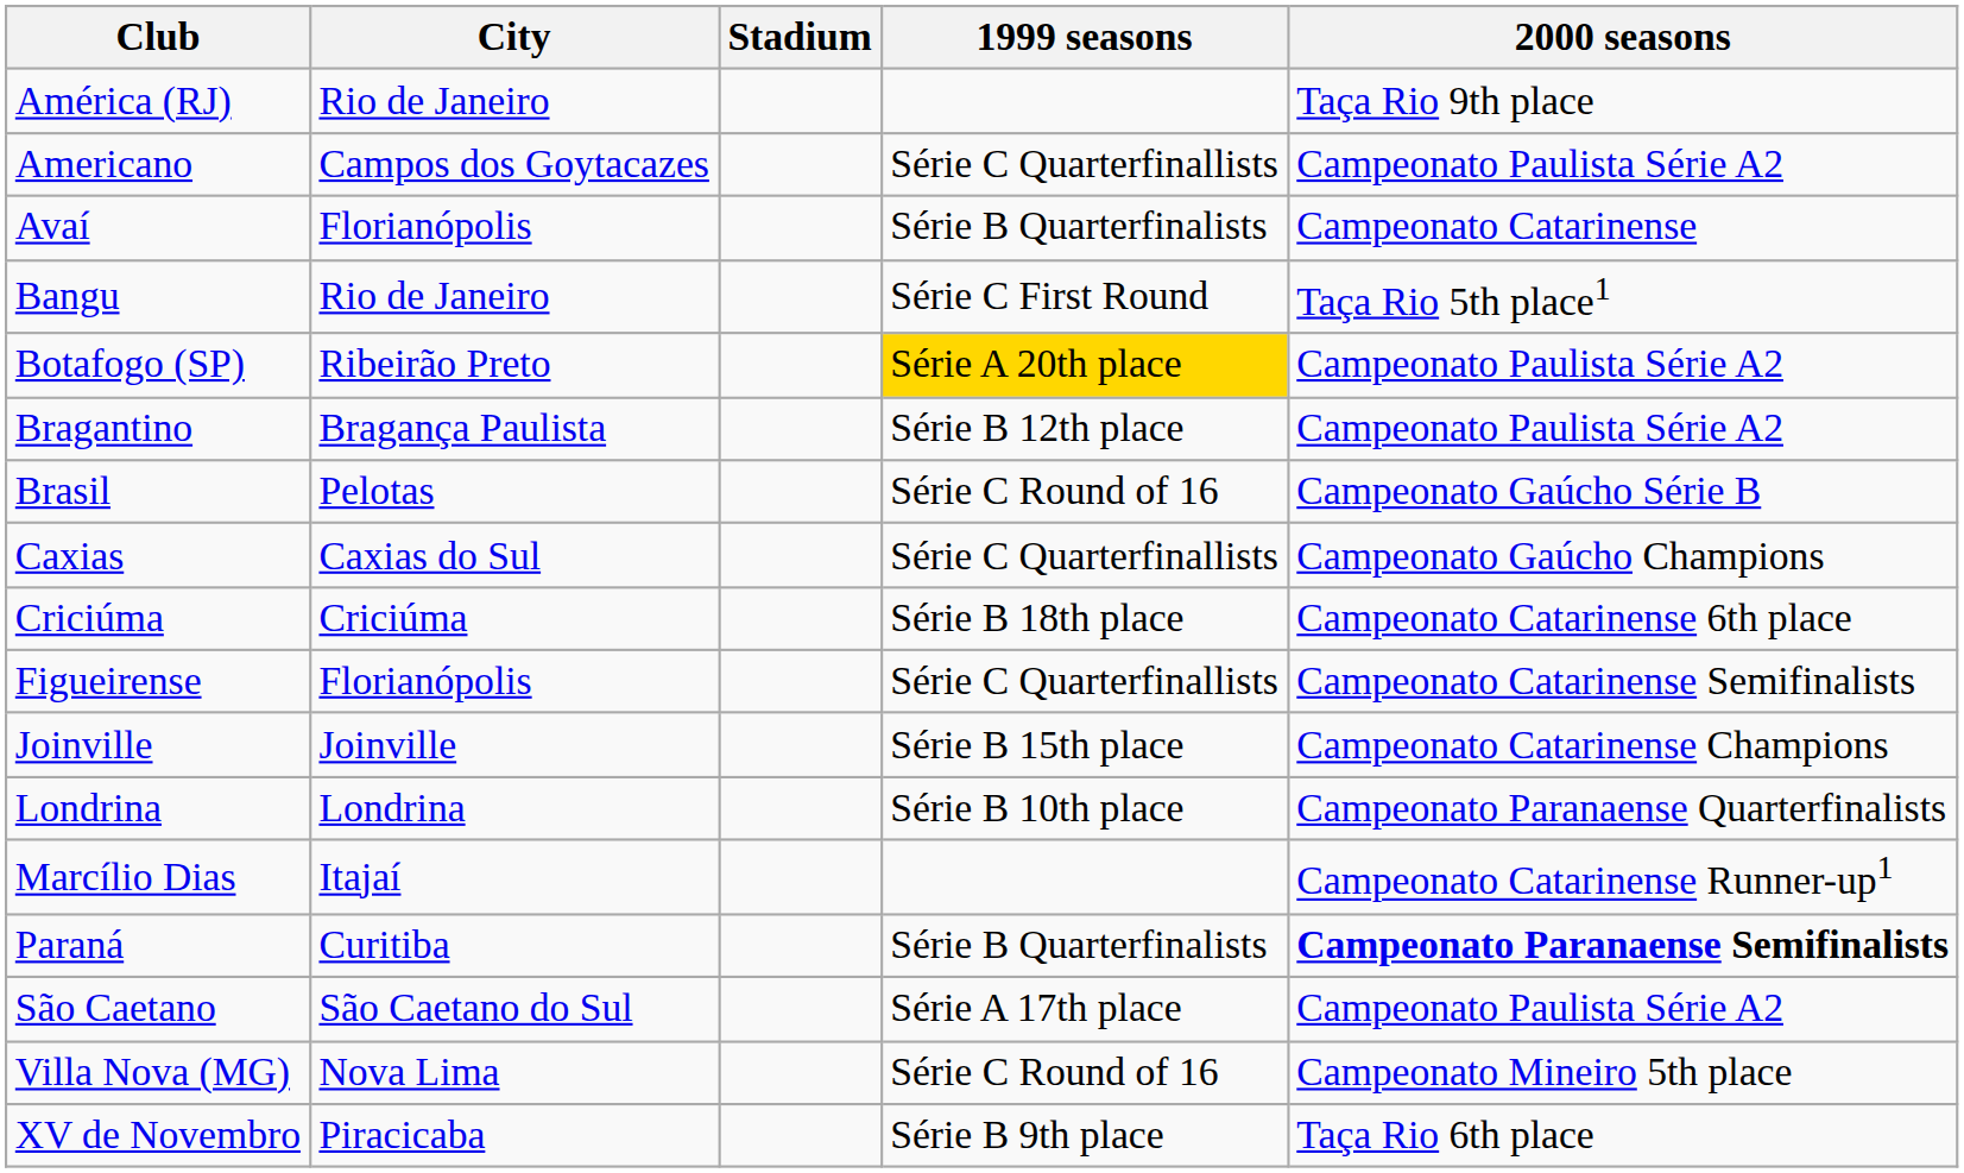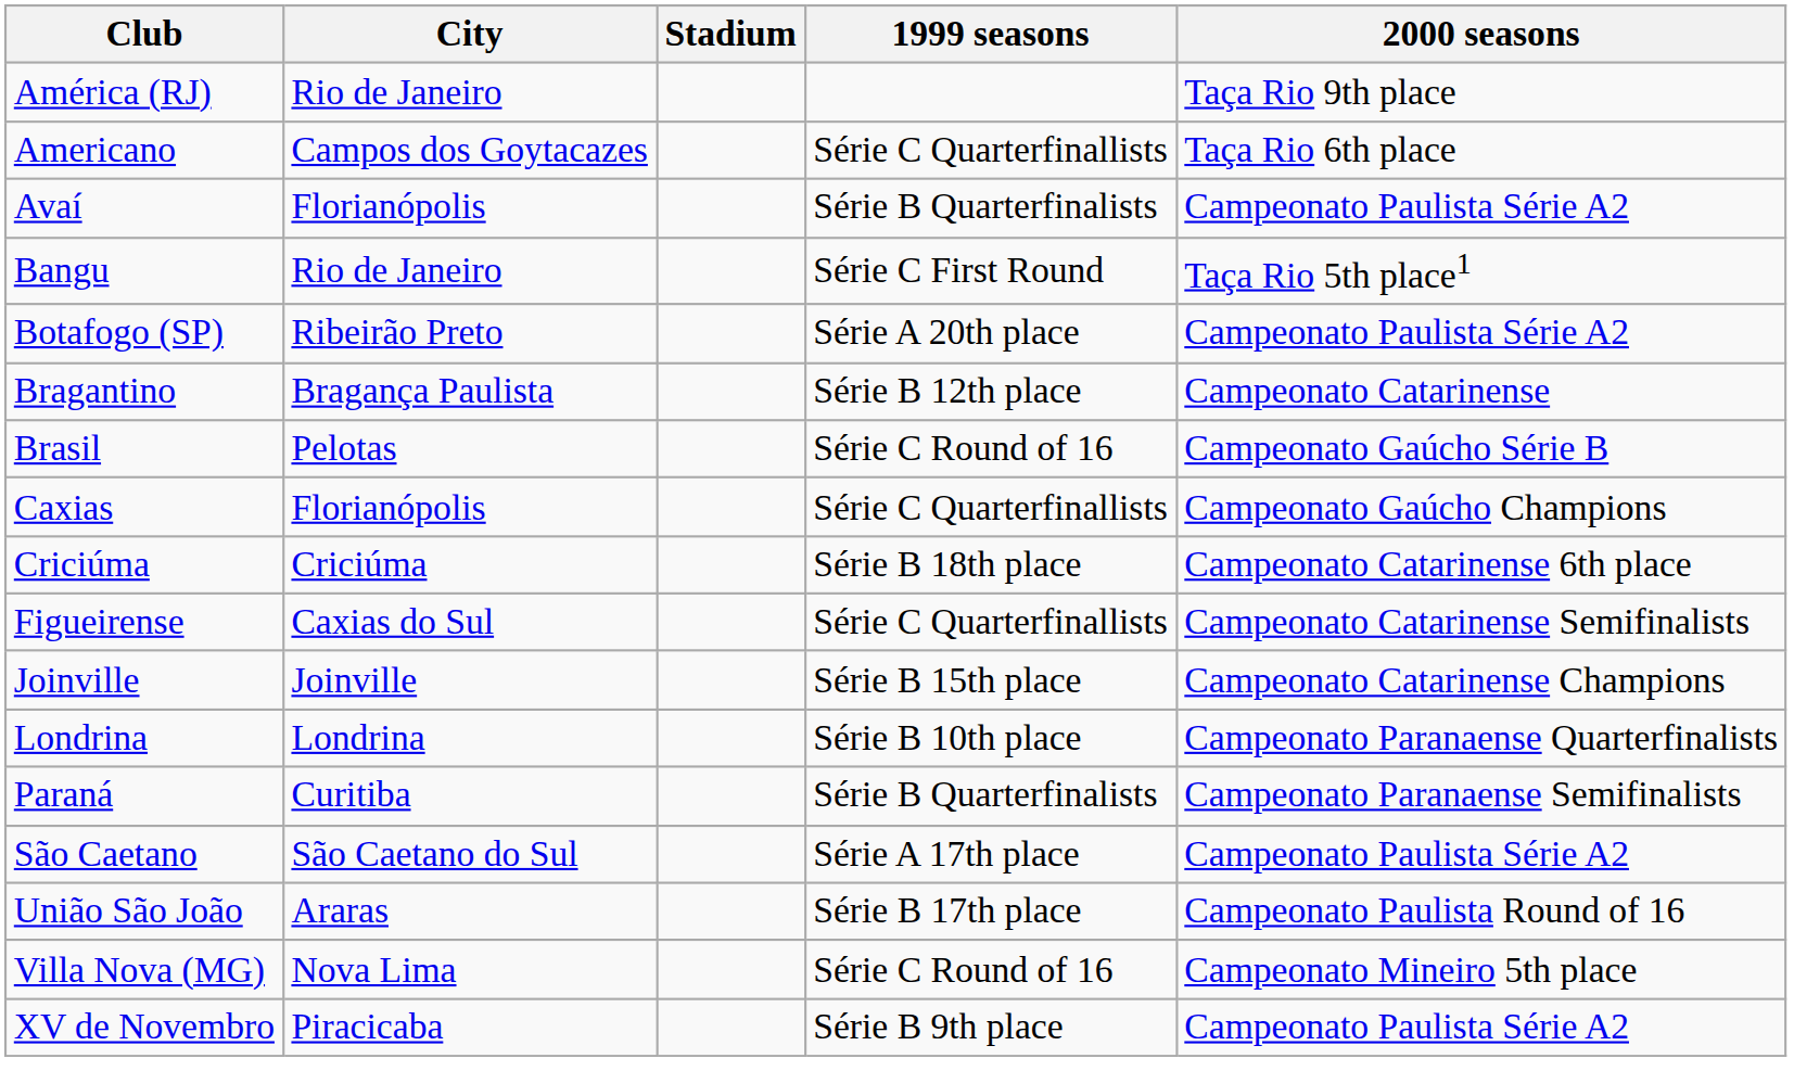Americano | 2000 seasons: Campeonato Paulista Série A2 -> Taça Rio 6th place
Avaí | 2000 seasons: Campeonato Catarinense -> Campeonato Paulista Série A2
Botafogo (SP) | 1999 seasons: gold background -> no background
Bragantino | 2000 seasons: Campeonato Paulista Série A2 -> Campeonato Catarinense
Caxias | City: Caxias do Sul -> Florianópolis
Figueirense | City: Florianópolis -> Caxias do Sul
- row: Marcílio Dias | Itajaí | Campeonato Catarinense Runner-up1
Paraná | 2000 seasons: bold -> normal
+ row: União São João | Araras | Série B 17th place | Campeonato Paulista Round of 16
XV de Novembro | 2000 seasons: Taça Rio 6th place -> Campeonato Paulista Série A2
